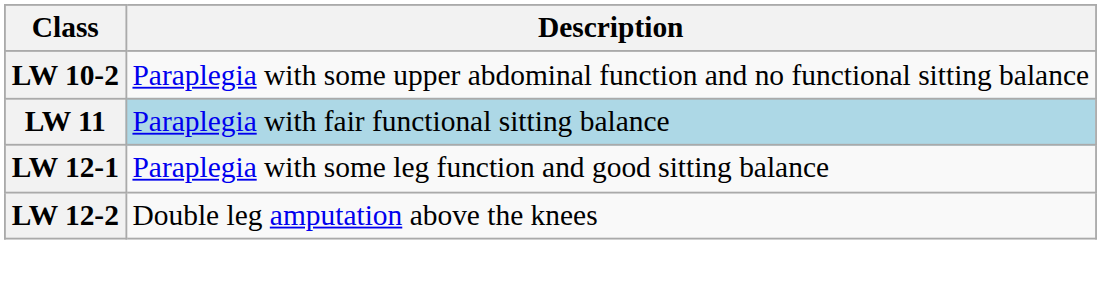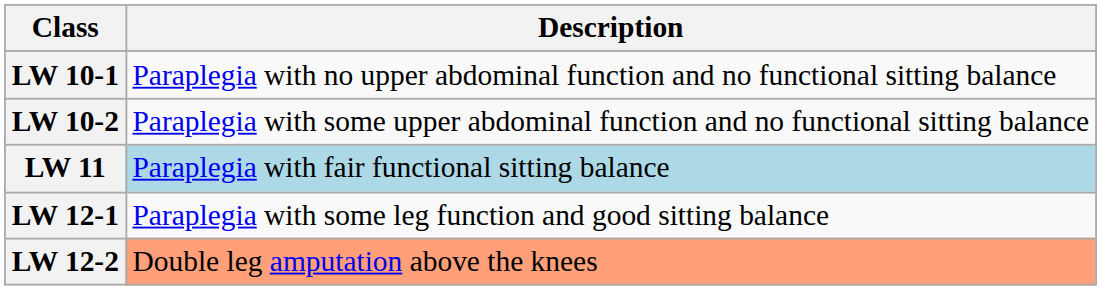+ row: LW 10-1 | Paraplegia with no upper abdominal function and no functional sitting balance
LW 12-2 | Description: no background -> lightsalmon background
